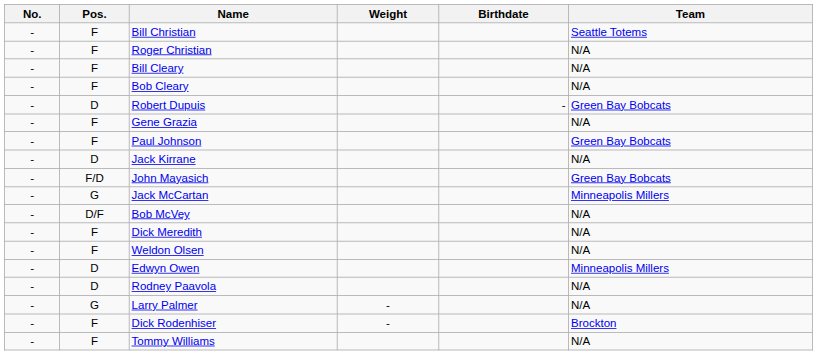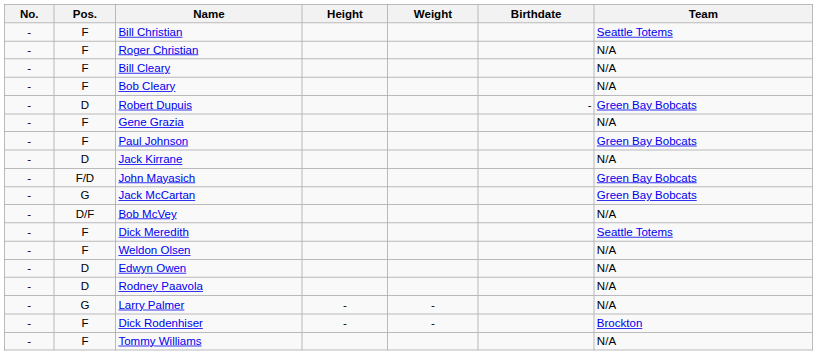+ column: Height | - | -
Jack McCartan | Team: Minneapolis Millers -> Green Bay Bobcats
Dick Meredith | Team: N/A -> Seattle Totems
Edwyn Owen | Team: Minneapolis Millers -> N/A
